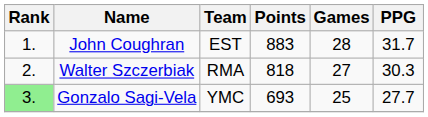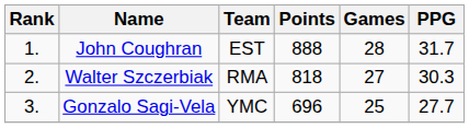John Coughran | Points: 883 -> 888
Gonzalo Sagi-Vela | Rank: lightgreen background -> no background
Gonzalo Sagi-Vela | Points: 693 -> 696
